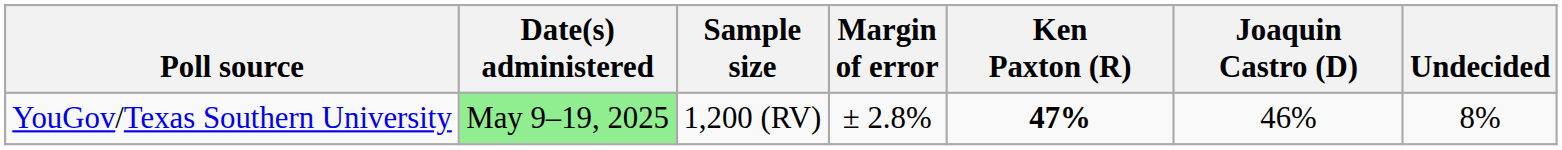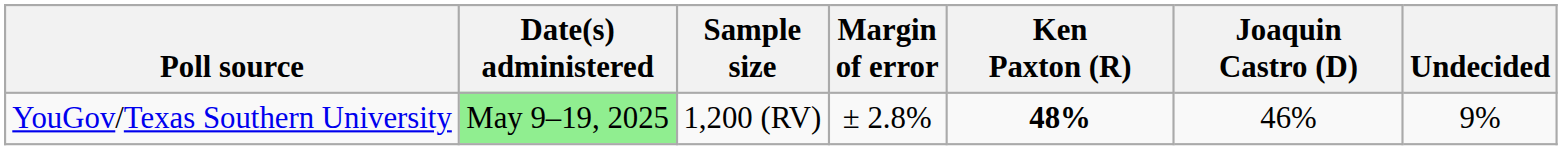YouGov/Texas Southern University | Ken Paxton (R): 47% -> 48%
YouGov/Texas Southern University | Undecided: 8% -> 9%
